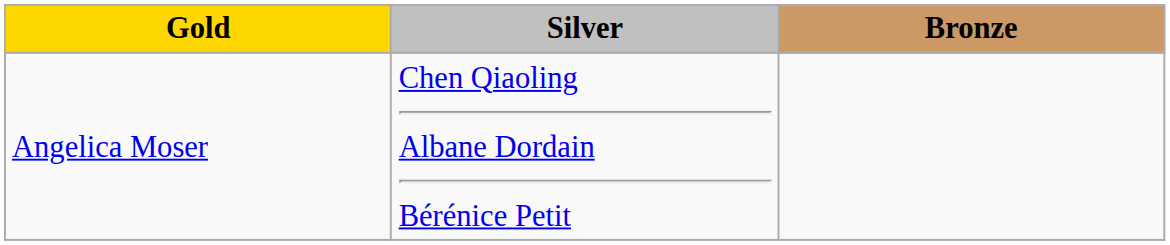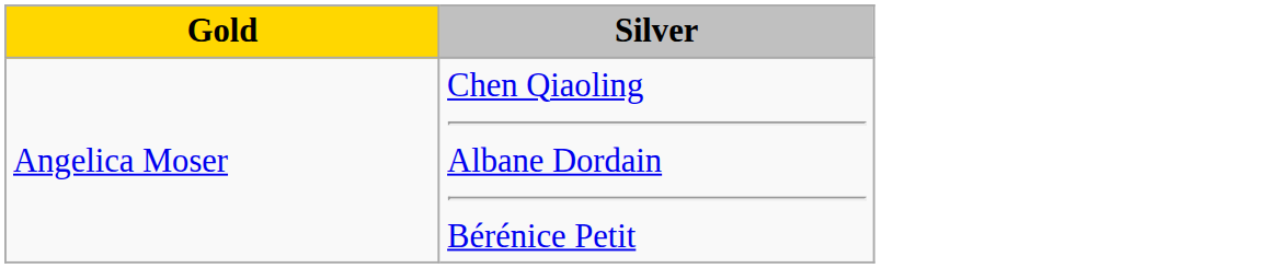- column: Bronze
